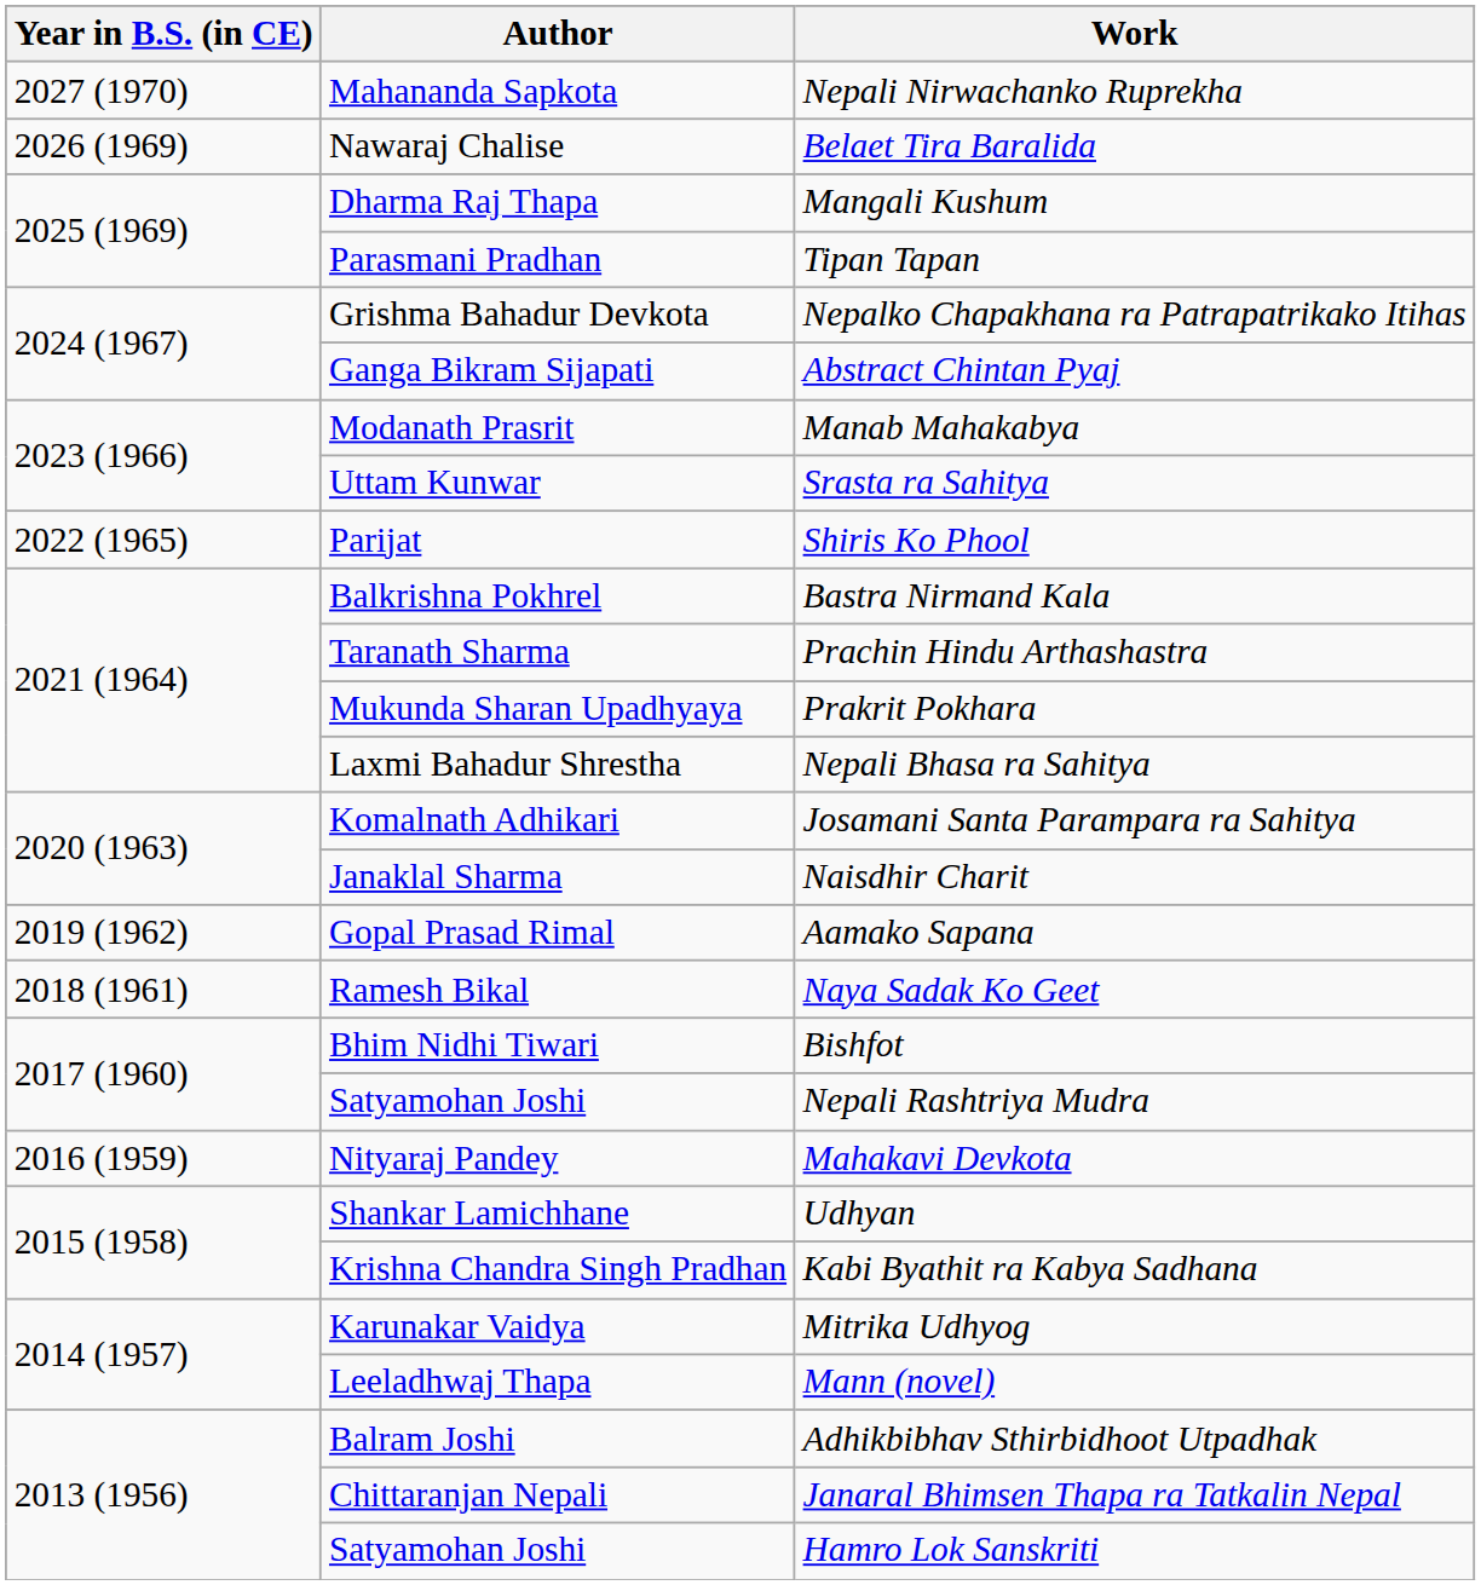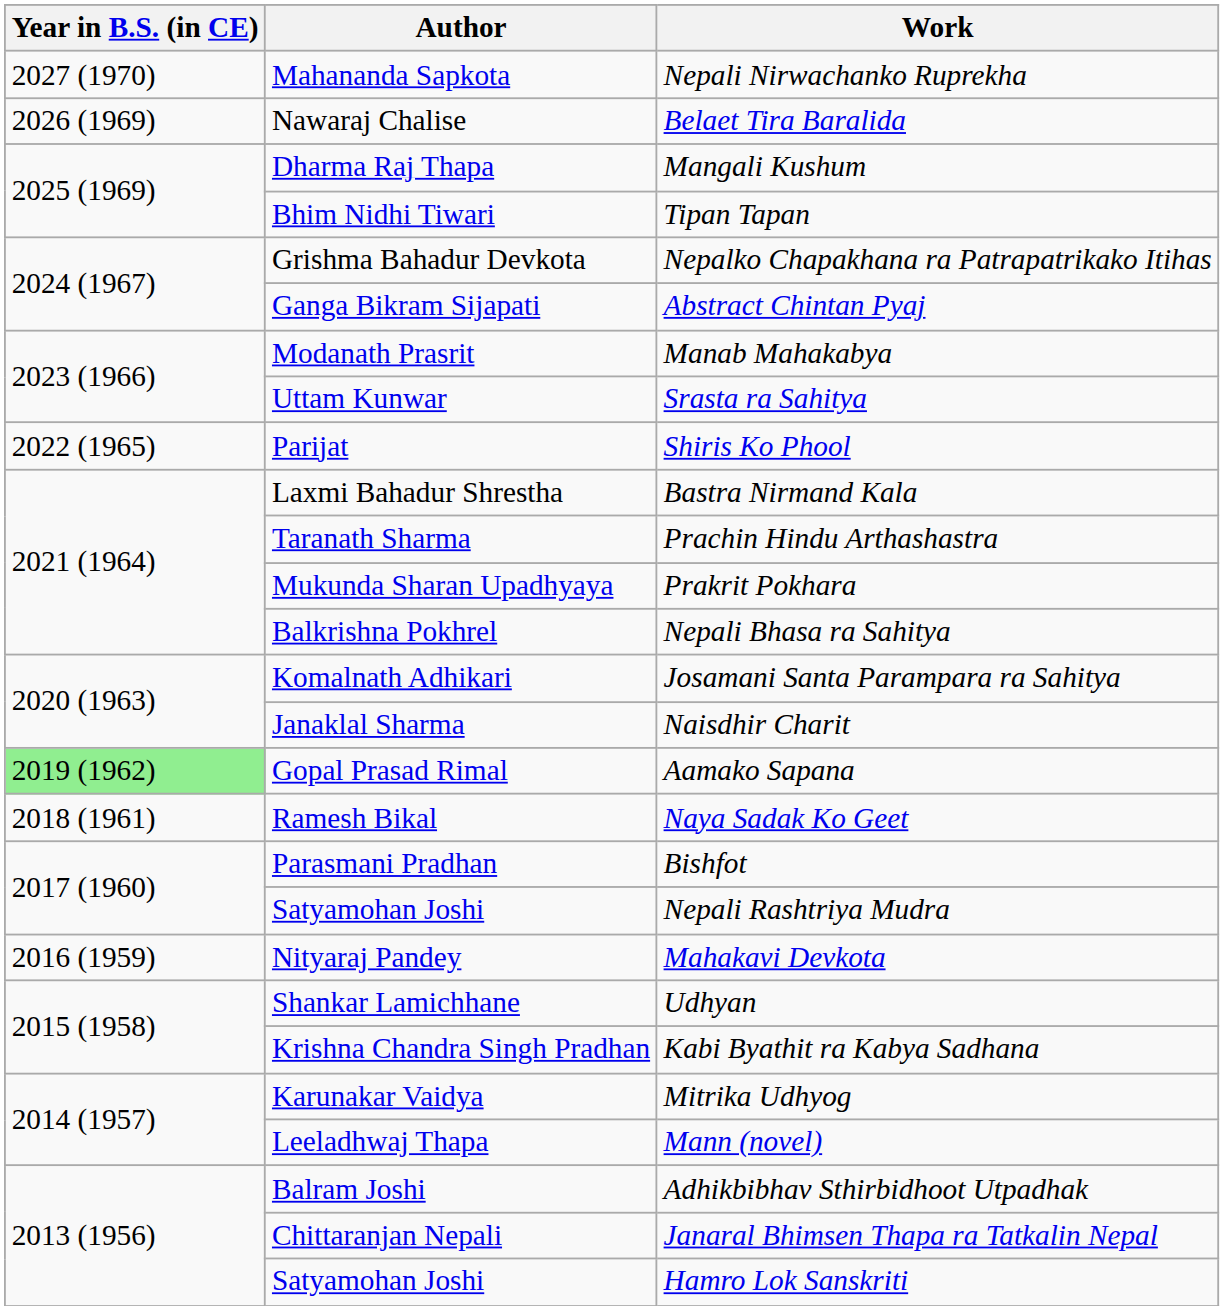Tipan Tapan | Author: Parasmani Pradhan -> Bhim Nidhi Tiwari
Bastra Nirmand Kala | Author: Balkrishna Pokhrel -> Laxmi Bahadur Shrestha
Nepali Bhasa ra Sahitya | Author: Laxmi Bahadur Shrestha -> Balkrishna Pokhrel
Aamako Sapana | Year in B.S. (in CE): no background -> lightgreen background
Bishfot | Author: Bhim Nidhi Tiwari -> Parasmani Pradhan
